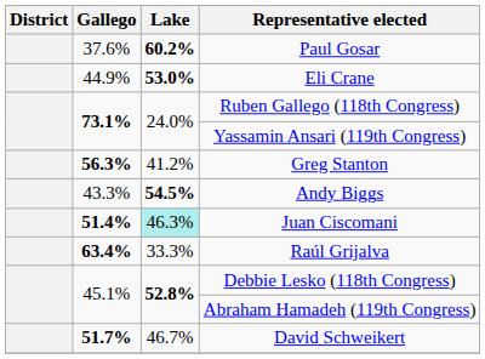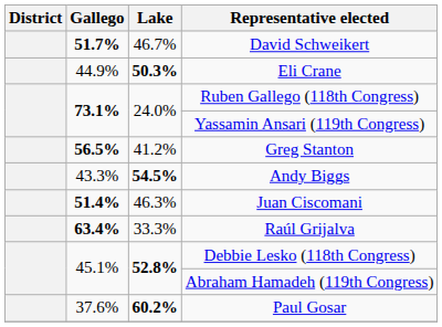rows swapped: David Schweikert <-> Paul Gosar
Eli Crane | Lake: 53.0% -> 50.3%
Greg Stanton | Gallego: 56.3% -> 56.5%
Juan Ciscomani | Lake: paleturquoise background -> no background
